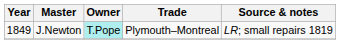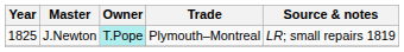J.Newton | Year: 1849 -> 1825
